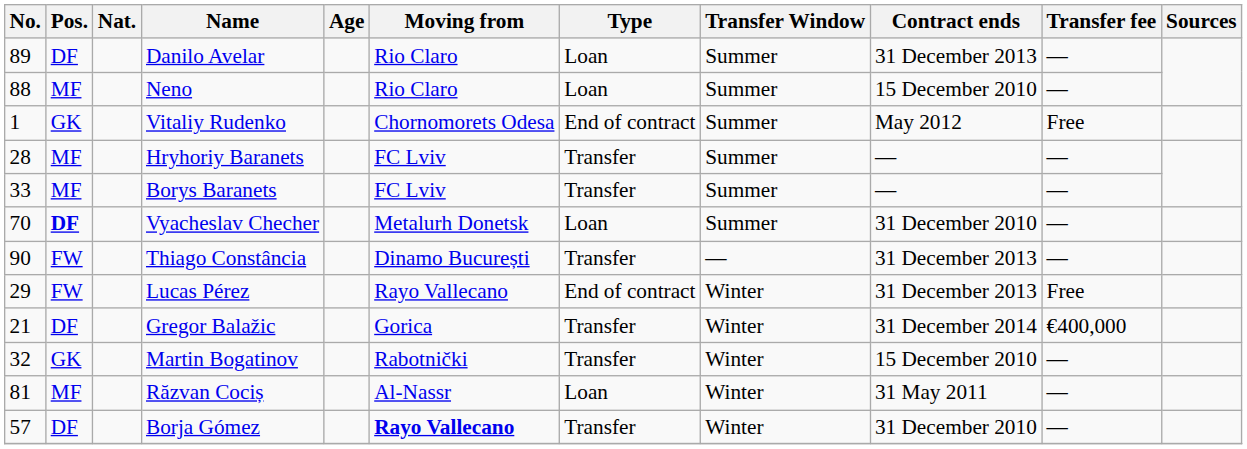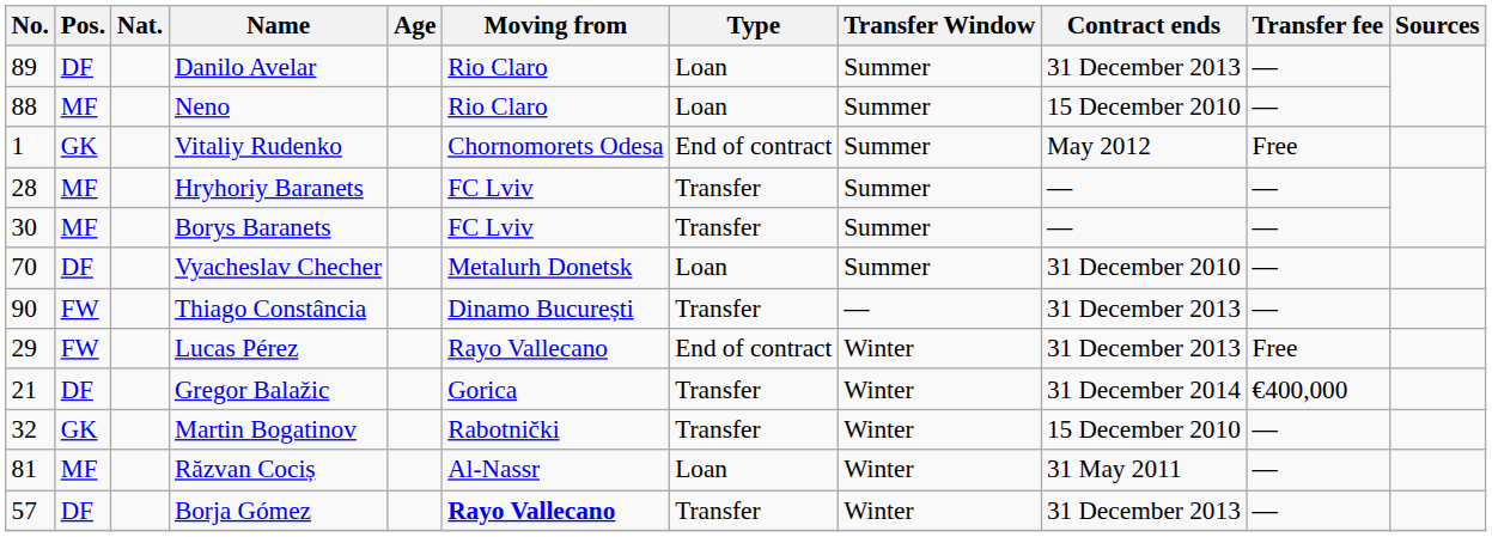Borys Baranets | No.: 33 -> 30
Vyacheslav Checher | Pos.: bold -> normal
Borja Gómez | Contract ends: 31 December 2010 -> 31 December 2013
